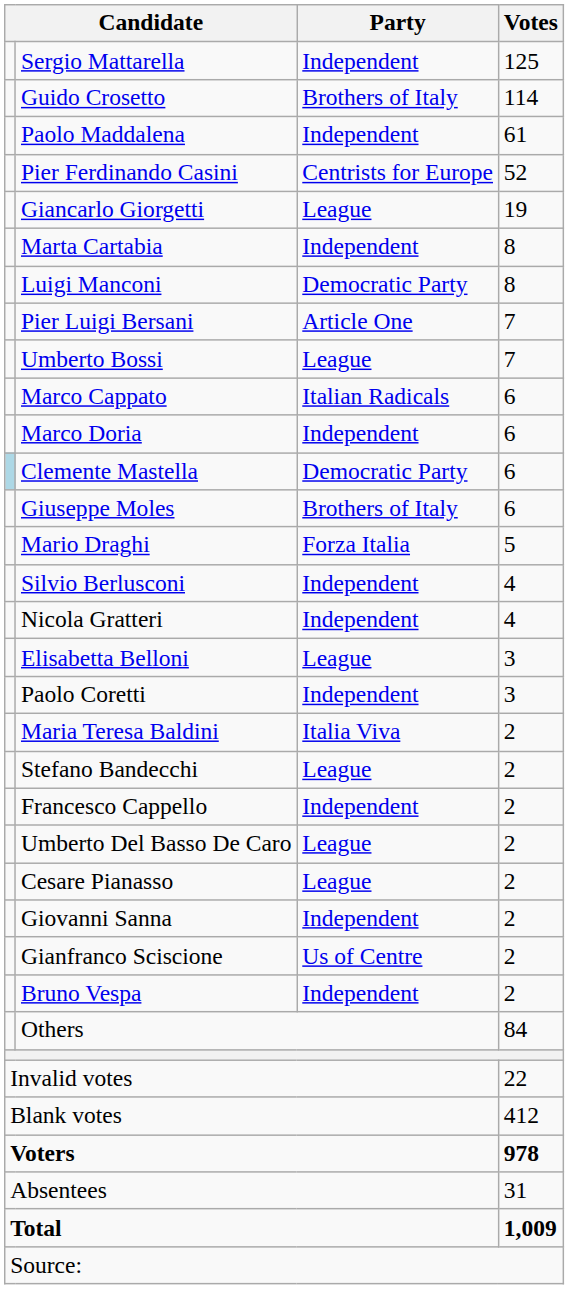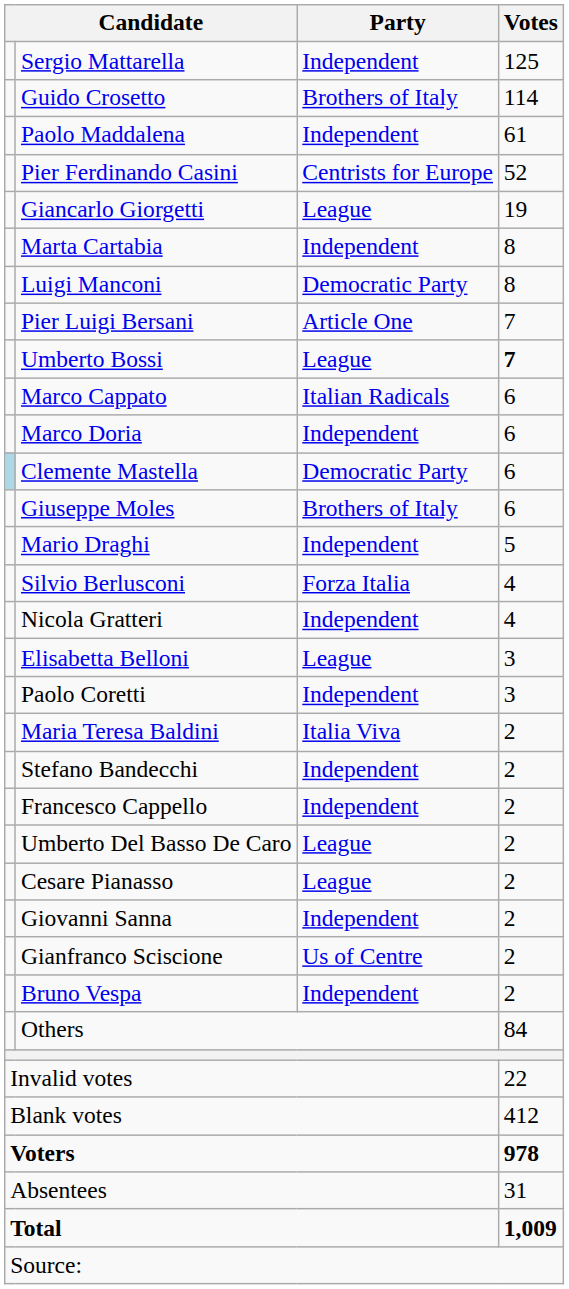Umberto Bossi | Votes: normal -> bold
Mario Draghi | Party: Forza Italia -> Independent
Silvio Berlusconi | Party: Independent -> Forza Italia
Stefano Bandecchi | Party: League -> Independent
